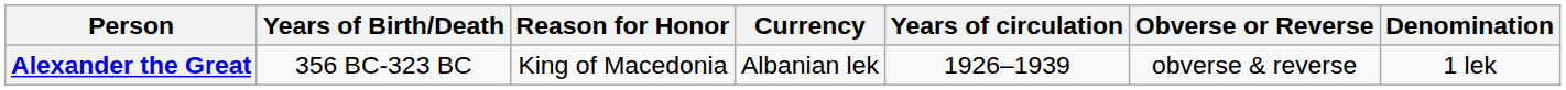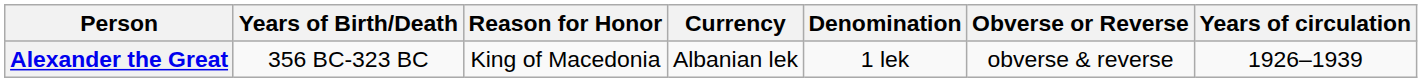columns swapped: Denomination <-> Years of circulation
